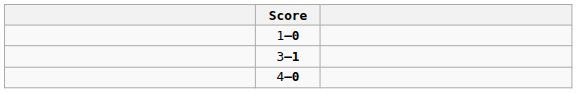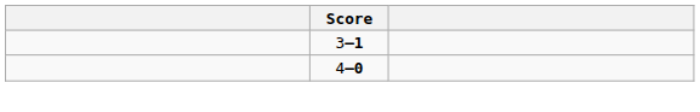- row: 1–0
